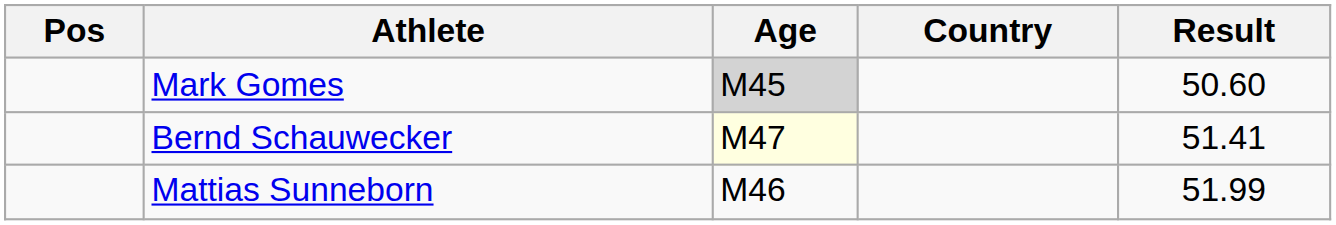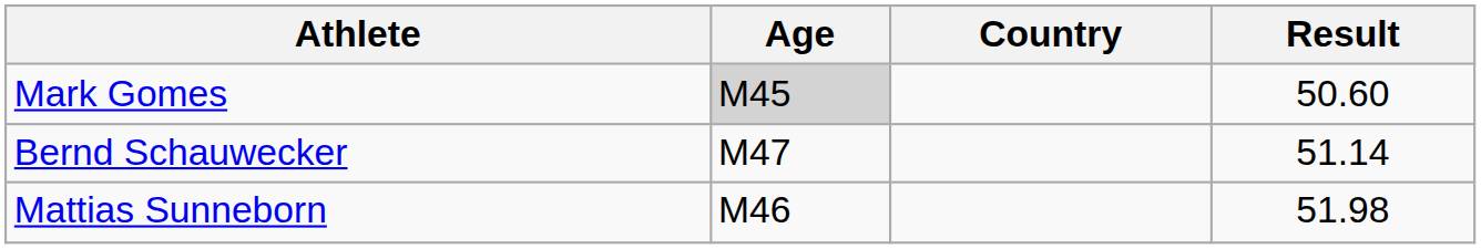- column: Pos
Bernd Schauwecker | Age: lightyellow background -> no background
Bernd Schauwecker | Result: 51.41 -> 51.14
Mattias Sunneborn | Result: 51.99 -> 51.98
